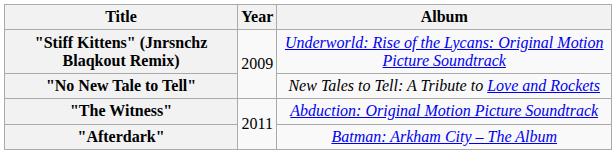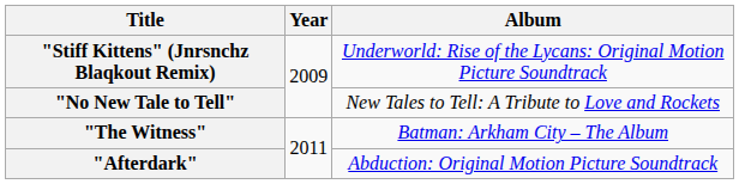"The Witness" | Album: Abduction: Original Motion Picture Soundtrack -> Batman: Arkham City – The Album
"Afterdark" | Album: Batman: Arkham City – The Album -> Abduction: Original Motion Picture Soundtrack
